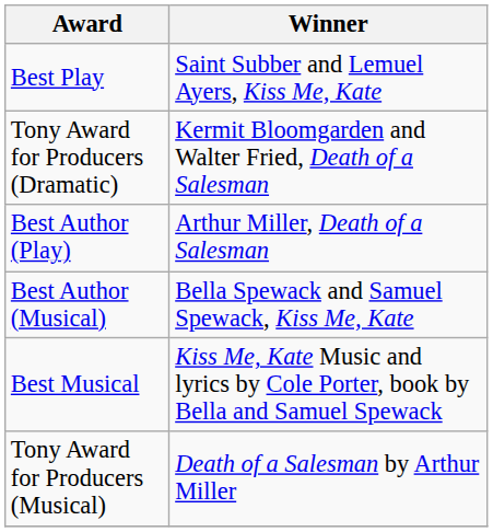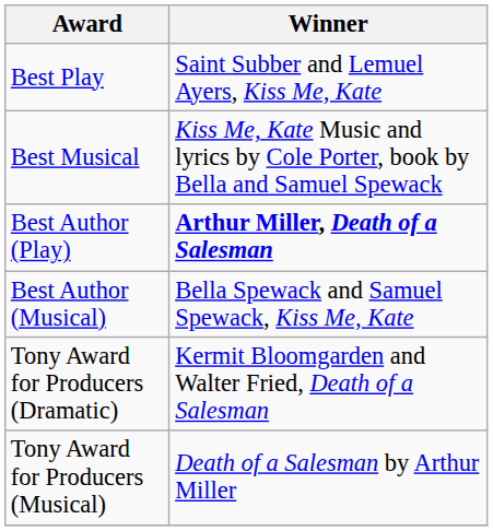rows swapped: Best Musical <-> Tony Award for Producers (Dramatic)
Best Author (Play) | Winner: normal -> bold
